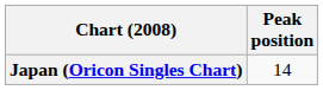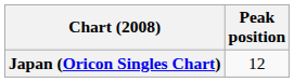Japan (Oricon Singles Chart) | Peak position: 14 -> 12
